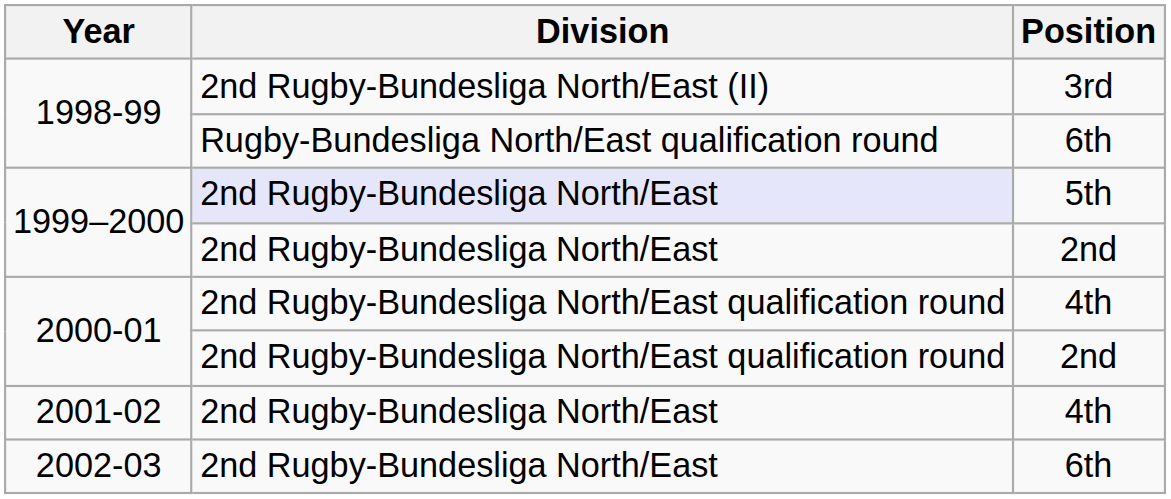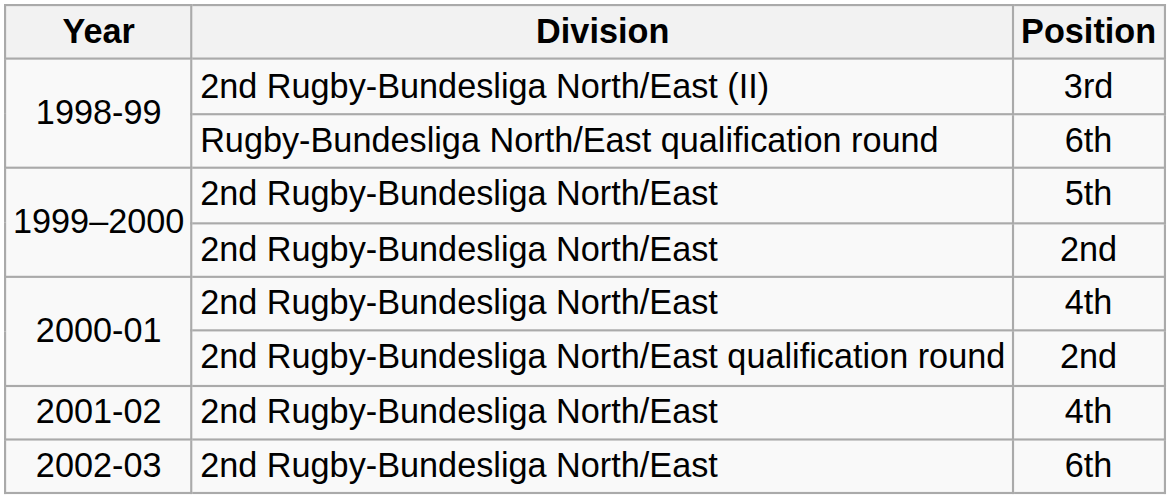1999–2000 / 5th | Division: lavender background -> no background
2000-01 / 4th | Division: 2nd Rugby-Bundesliga North/East qualification round -> 2nd Rugby-Bundesliga North/East
